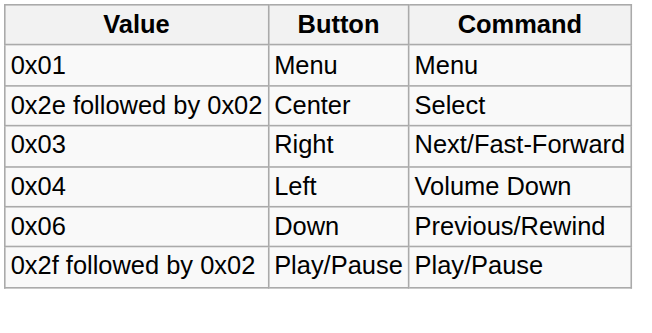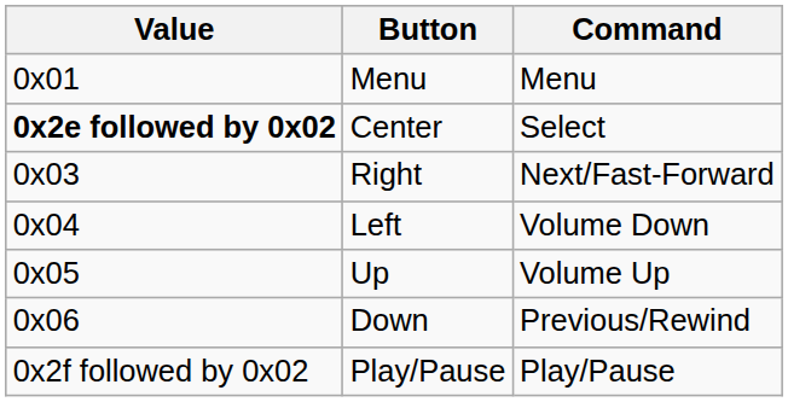Center | Value: normal -> bold
+ row: 0x05 | Up | Volume Up
